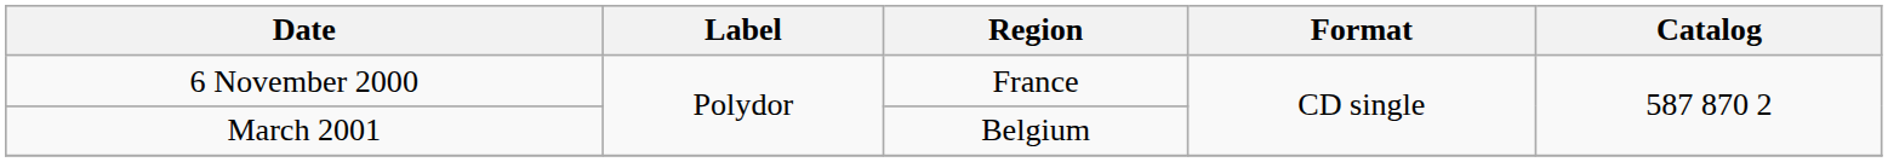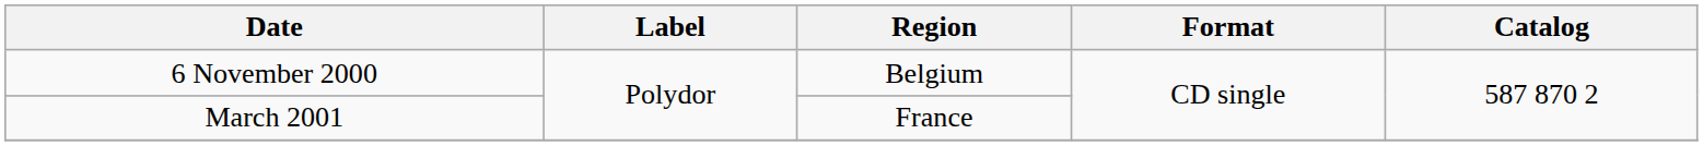6 November 2000 | Region: France -> Belgium
March 2001 | Region: Belgium -> France
